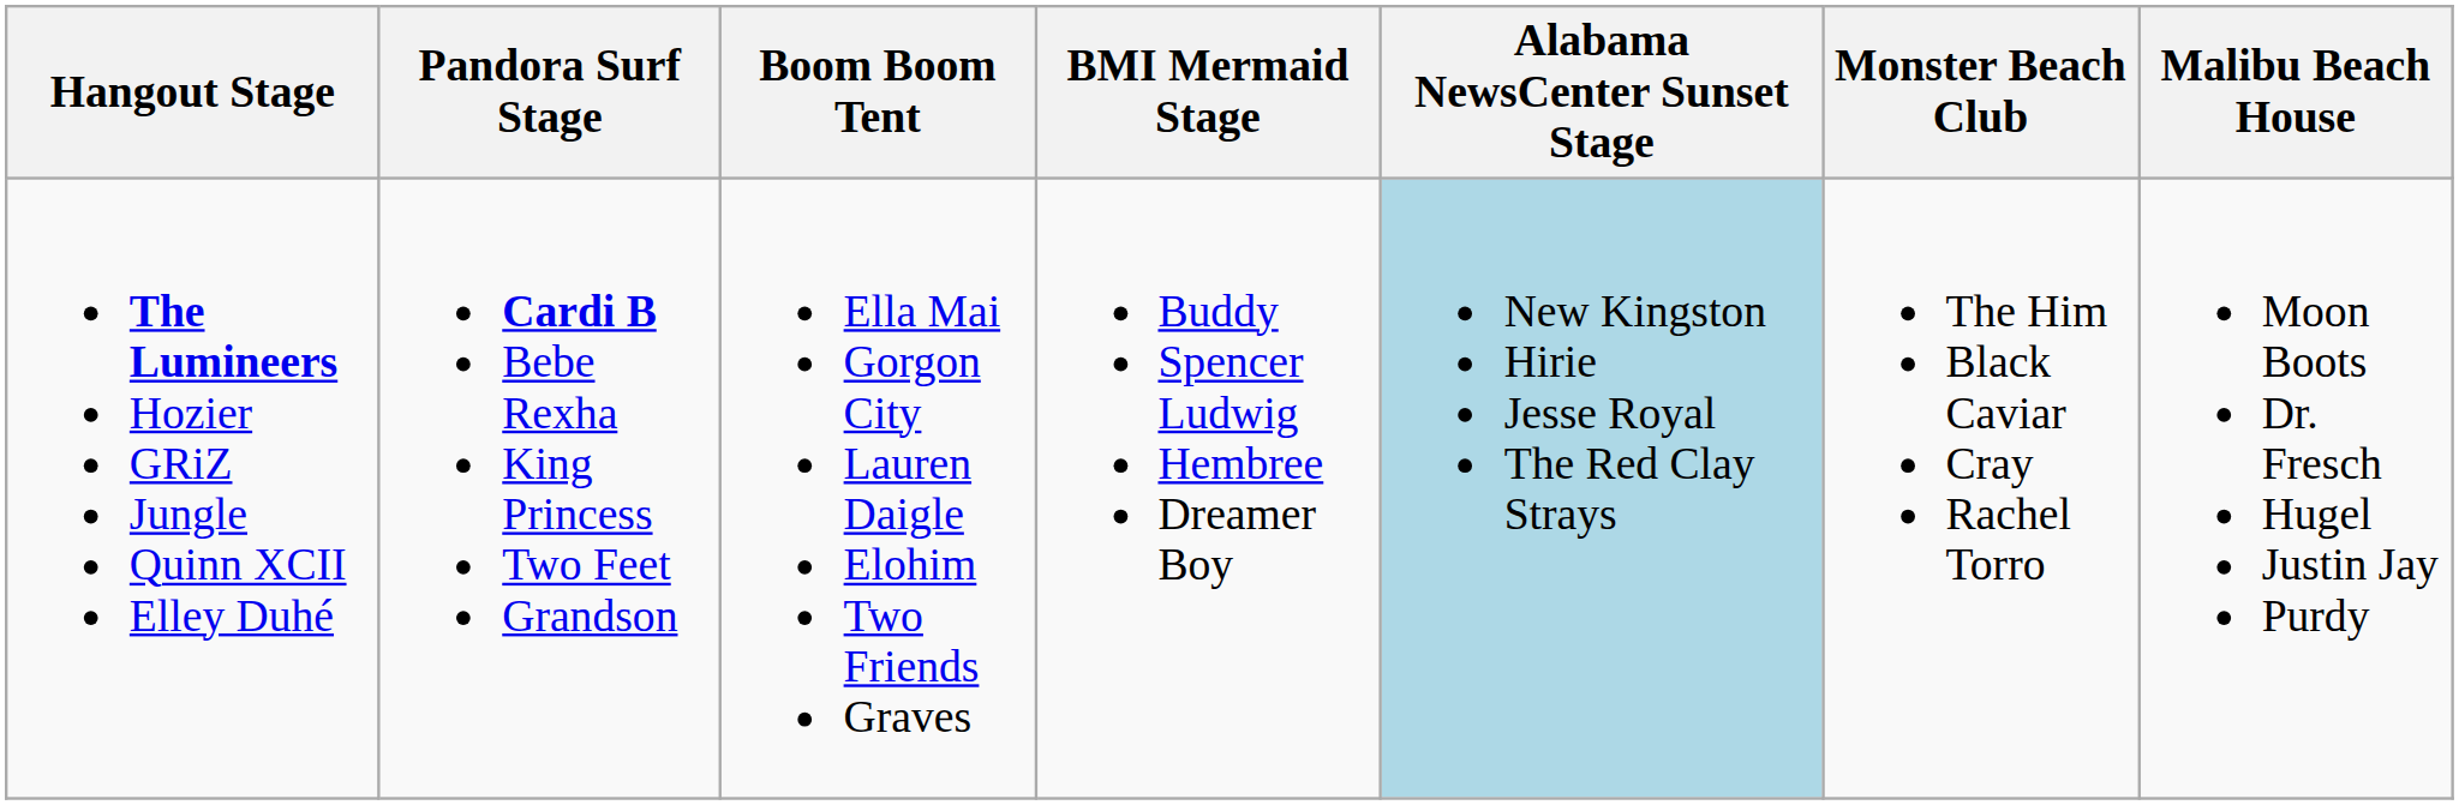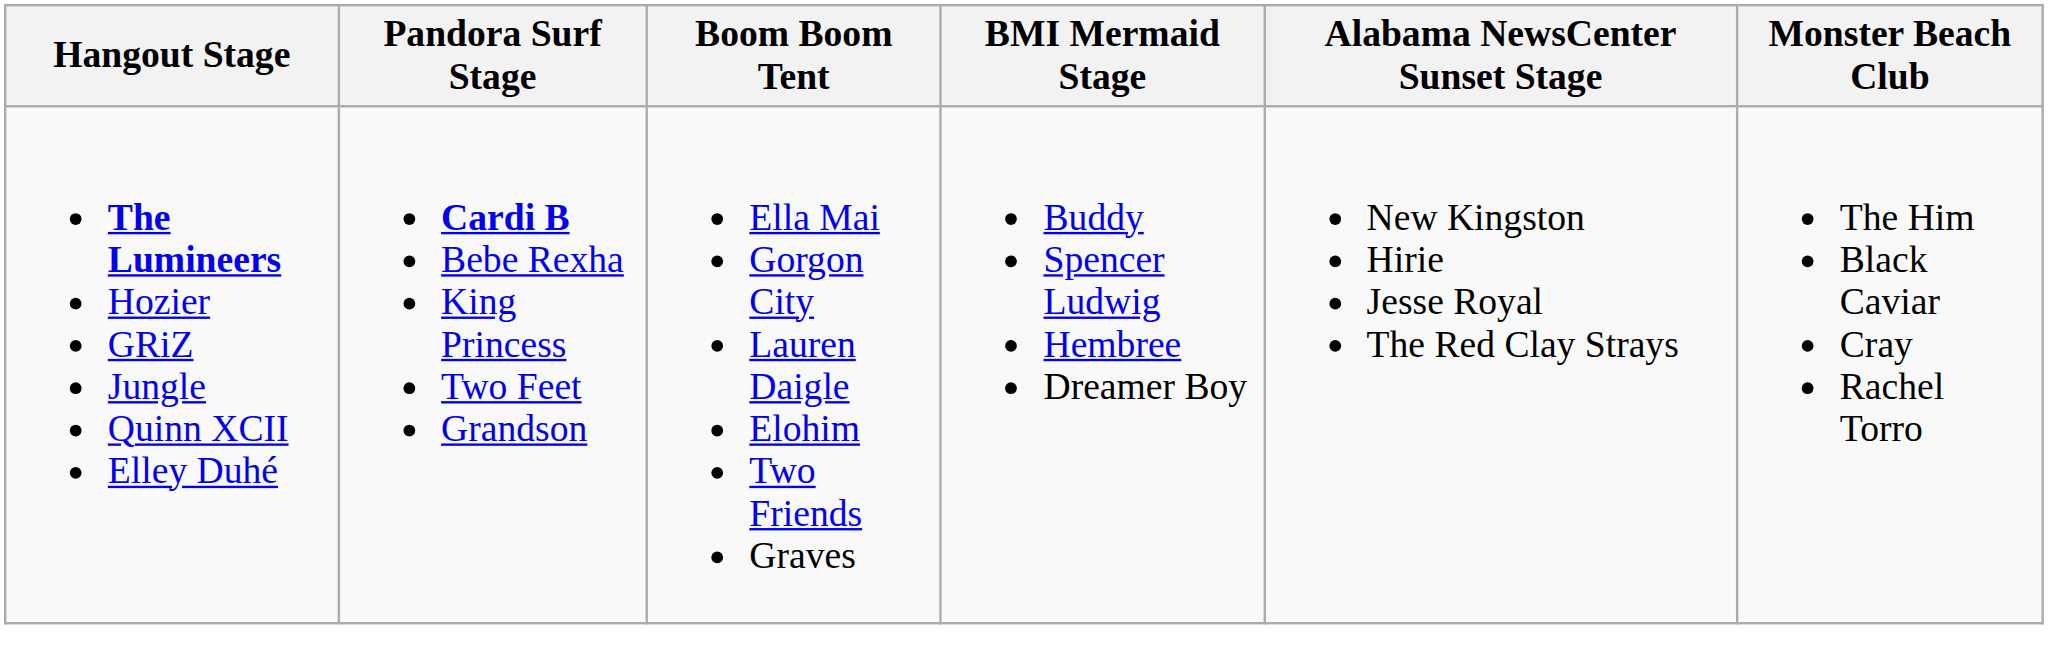- column: Malibu Beach House | Moon Boots Dr. Fresch Hugel Justin Jay Purdy
The Lumineers Hozier GRiZ Jungle Quinn XCII Elley Duhé | Alabama NewsCenter Sunset Stage: lightblue background -> no background
